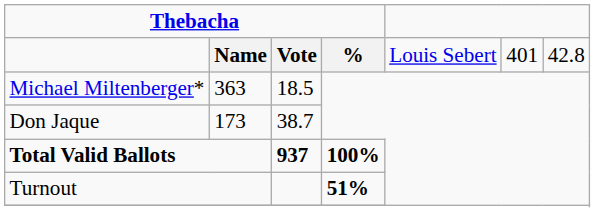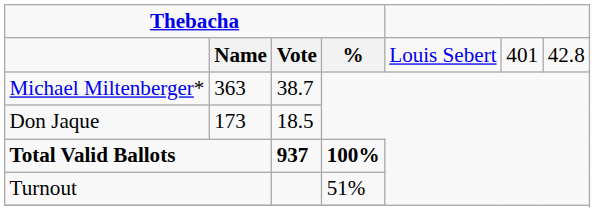Michael Miltenberger* | column 3: 18.5 -> 38.7
Don Jaque | column 3: 38.7 -> 18.5
Turnout | column 4: bold -> normal
